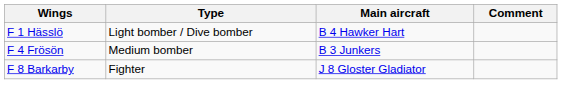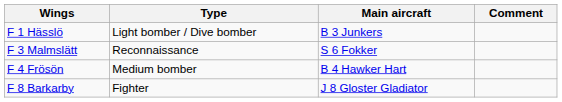F 1 Hässlö | Main aircraft: B 4 Hawker Hart -> B 3 Junkers
+ row: F 3 Malmslätt | Reconnaissance | S 6 Fokker
F 4 Frösön | Main aircraft: B 3 Junkers -> B 4 Hawker Hart
